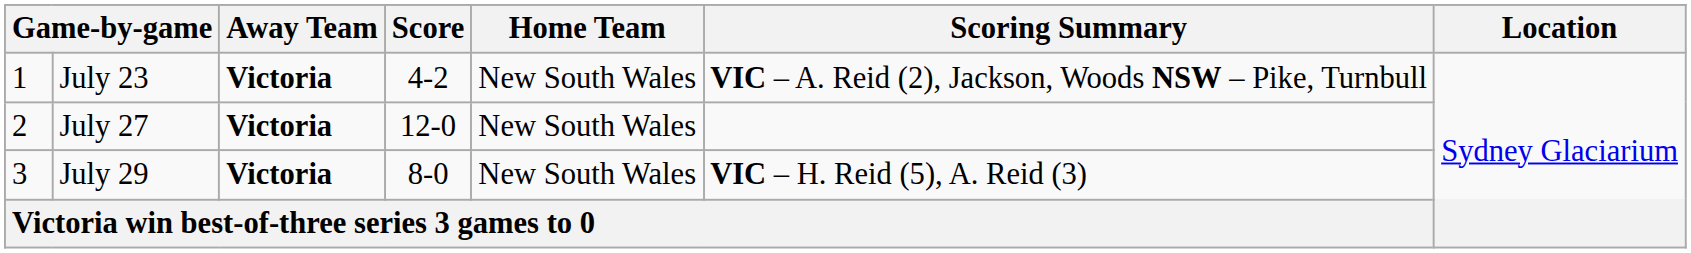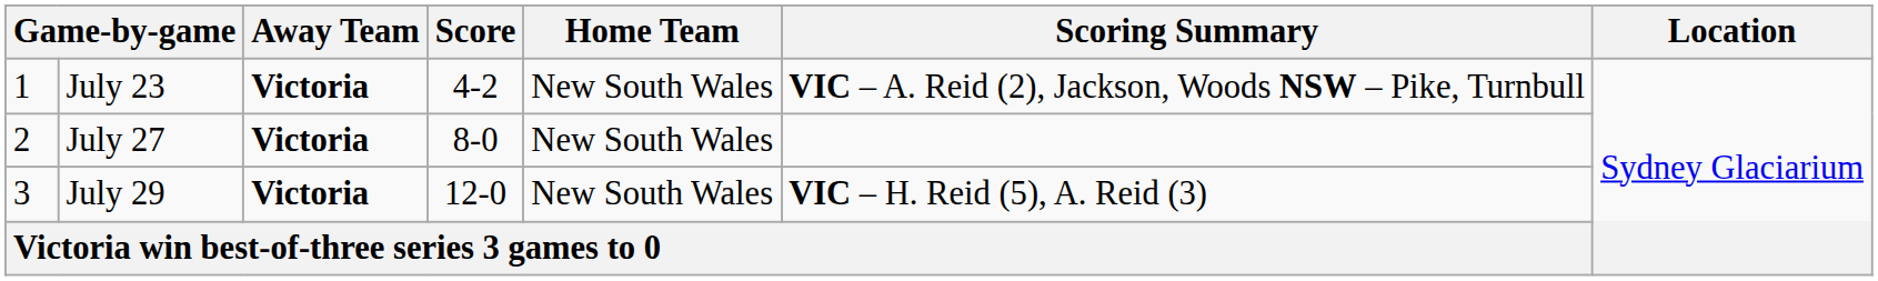July 27 | Score: 12-0 -> 8-0
July 29 | Score: 8-0 -> 12-0
